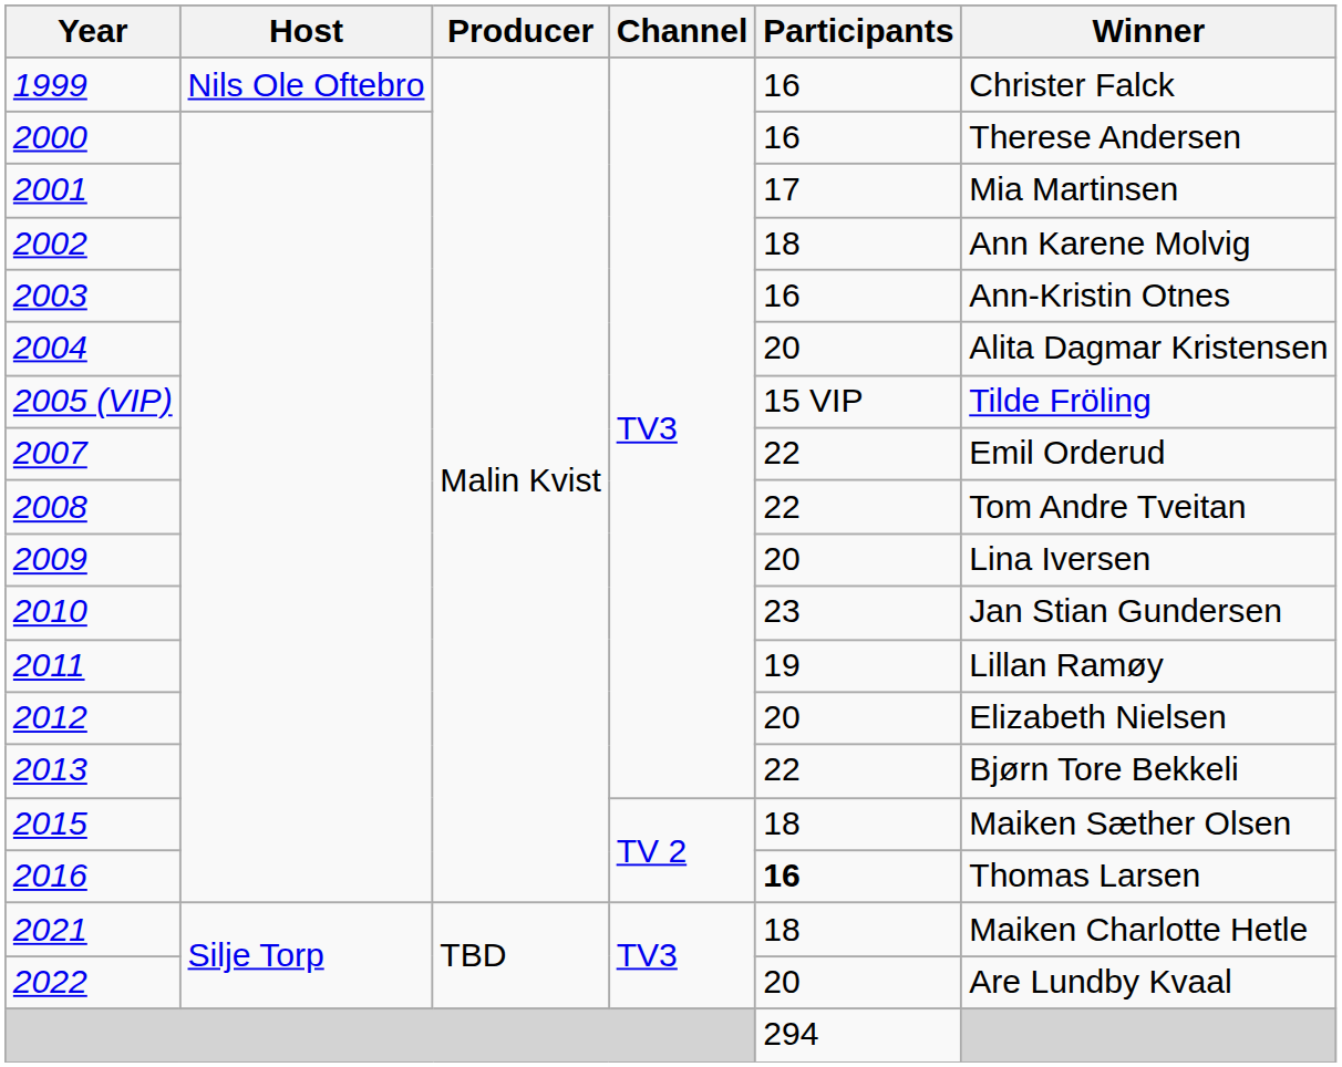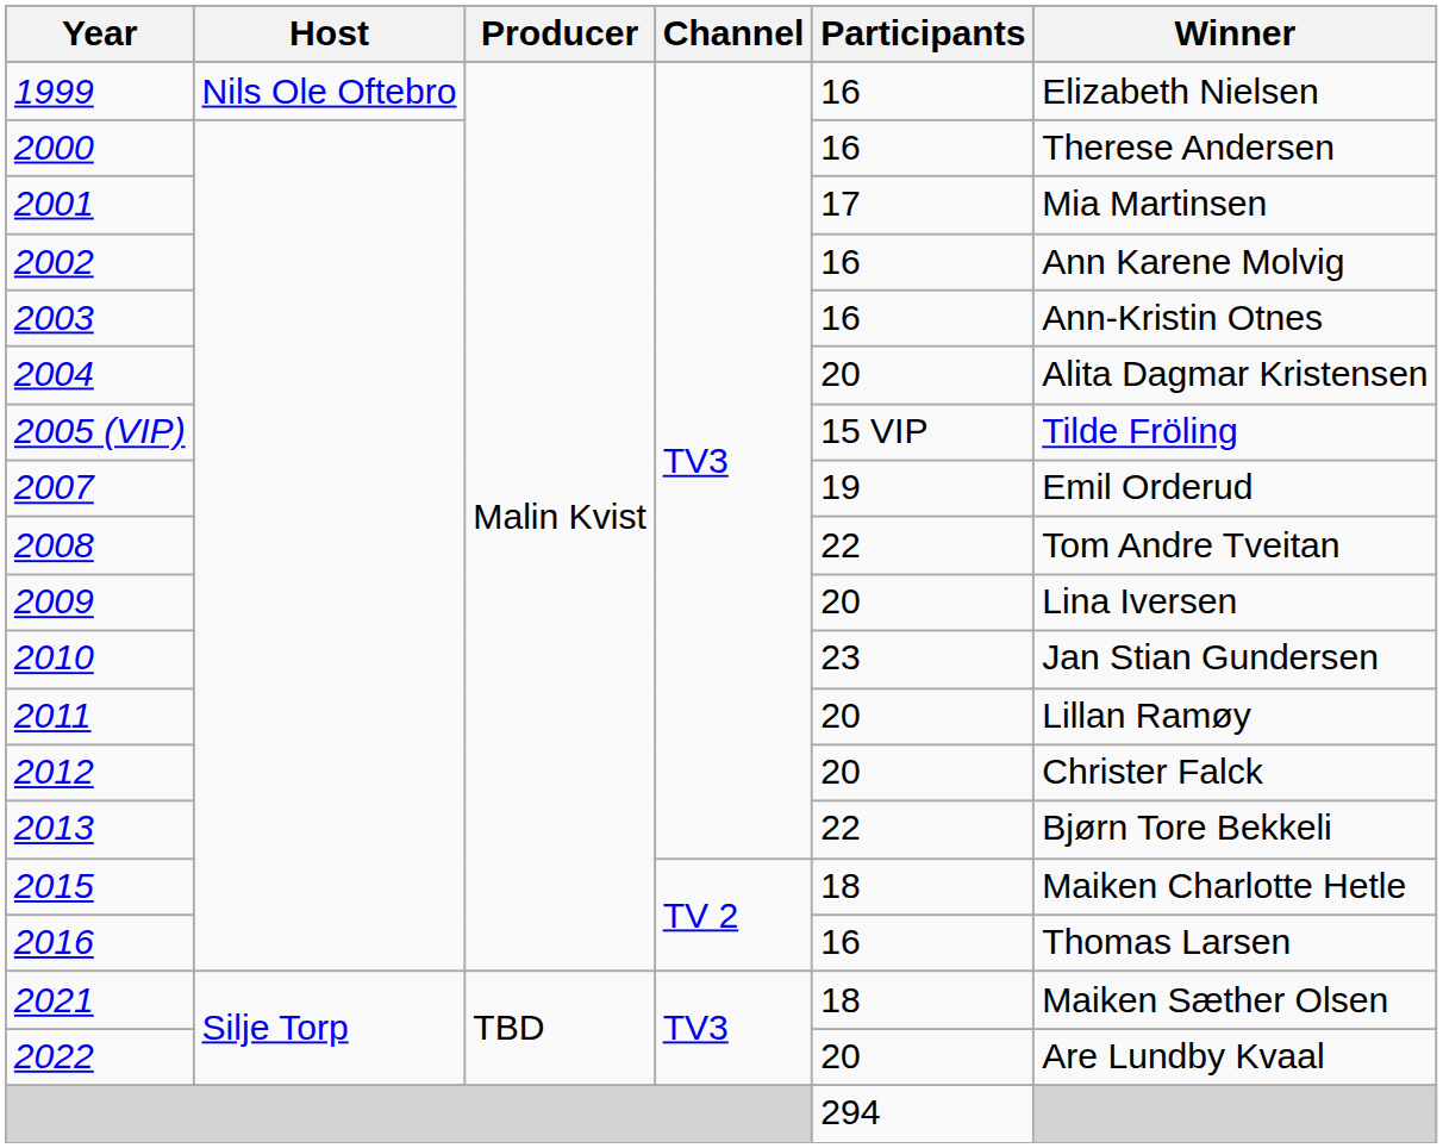1999 | Winner: Christer Falck -> Elizabeth Nielsen
2002 | Participants: 18 -> 16
2007 | Participants: 22 -> 19
2011 | Participants: 19 -> 20
2012 | Winner: Elizabeth Nielsen -> Christer Falck
2015 | Winner: Maiken Sæther Olsen -> Maiken Charlotte Hetle
2016 | Participants: bold -> normal
2021 | Winner: Maiken Charlotte Hetle -> Maiken Sæther Olsen
